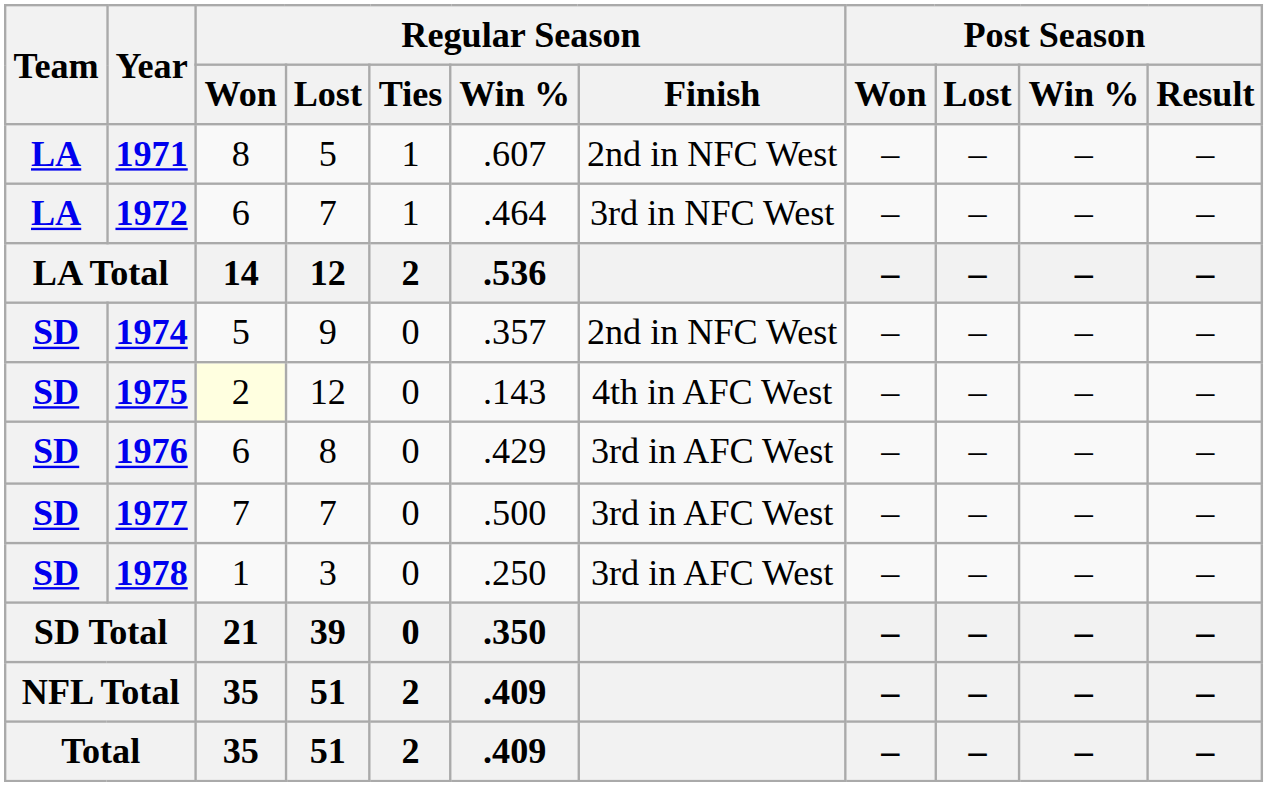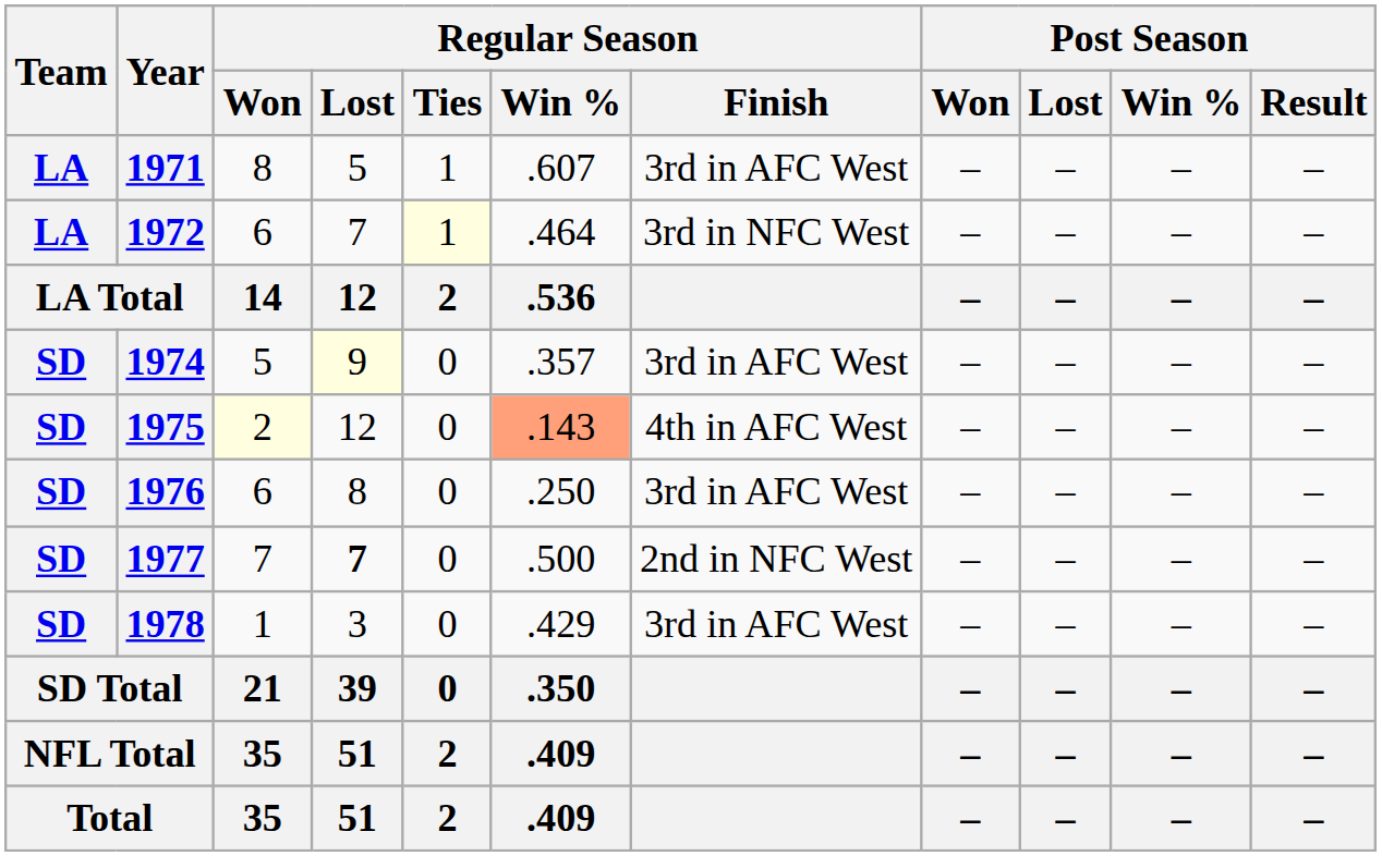1971 | Regular Season / Finish: 2nd in NFC West -> 3rd in AFC West
1972 | Regular Season / Ties: no background -> lightyellow background
1974 | Regular Season / Lost: no background -> lightyellow background
1974 | Regular Season / Finish: 2nd in NFC West -> 3rd in AFC West
1975 | Regular Season / Win %: no background -> lightsalmon background
1976 | Regular Season / Win %: .429 -> .250
1977 | Regular Season / Lost: normal -> bold
1977 | Regular Season / Finish: 3rd in AFC West -> 2nd in NFC West
1978 | Regular Season / Win %: .250 -> .429
